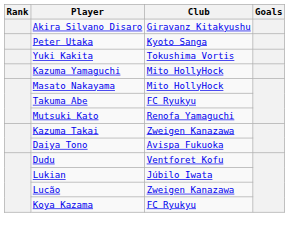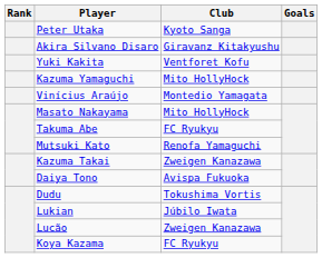rows swapped: Peter Utaka <-> Akira Silvano Disaro
Yuki Kakita | Club: Tokushima Vortis -> Ventforet Kofu
+ row: Vinícius Araújo | Montedio Yamagata
Dudu | Club: Ventforet Kofu -> Tokushima Vortis
